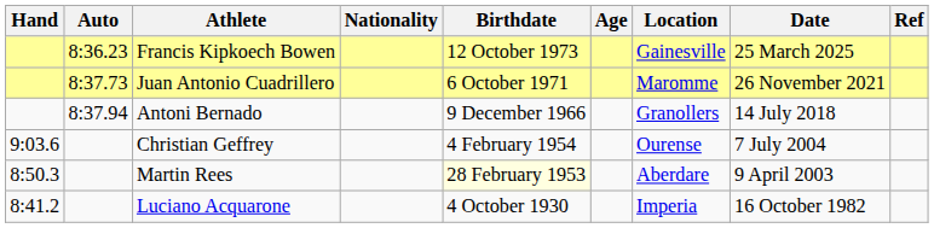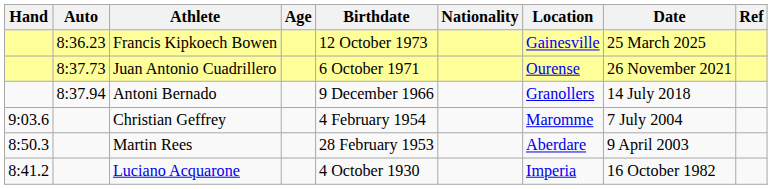columns swapped: Nationality <-> Age
Juan Antonio Cuadrillero | Location: Maromme -> Ourense
Christian Geffrey | Location: Ourense -> Maromme
Martin Rees | Birthdate: lightyellow background -> no background
